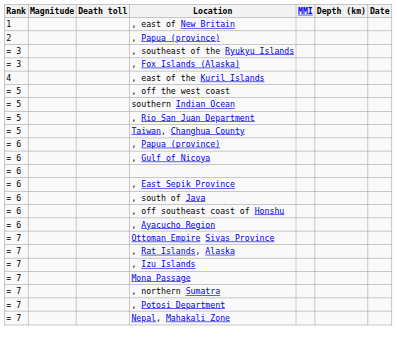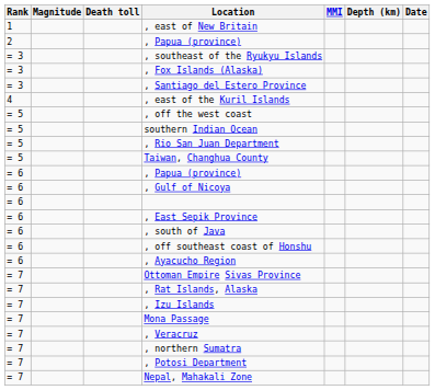+ row: = 3 | , Santiago del Estero Province
+ row: = 7 | , Veracruz
